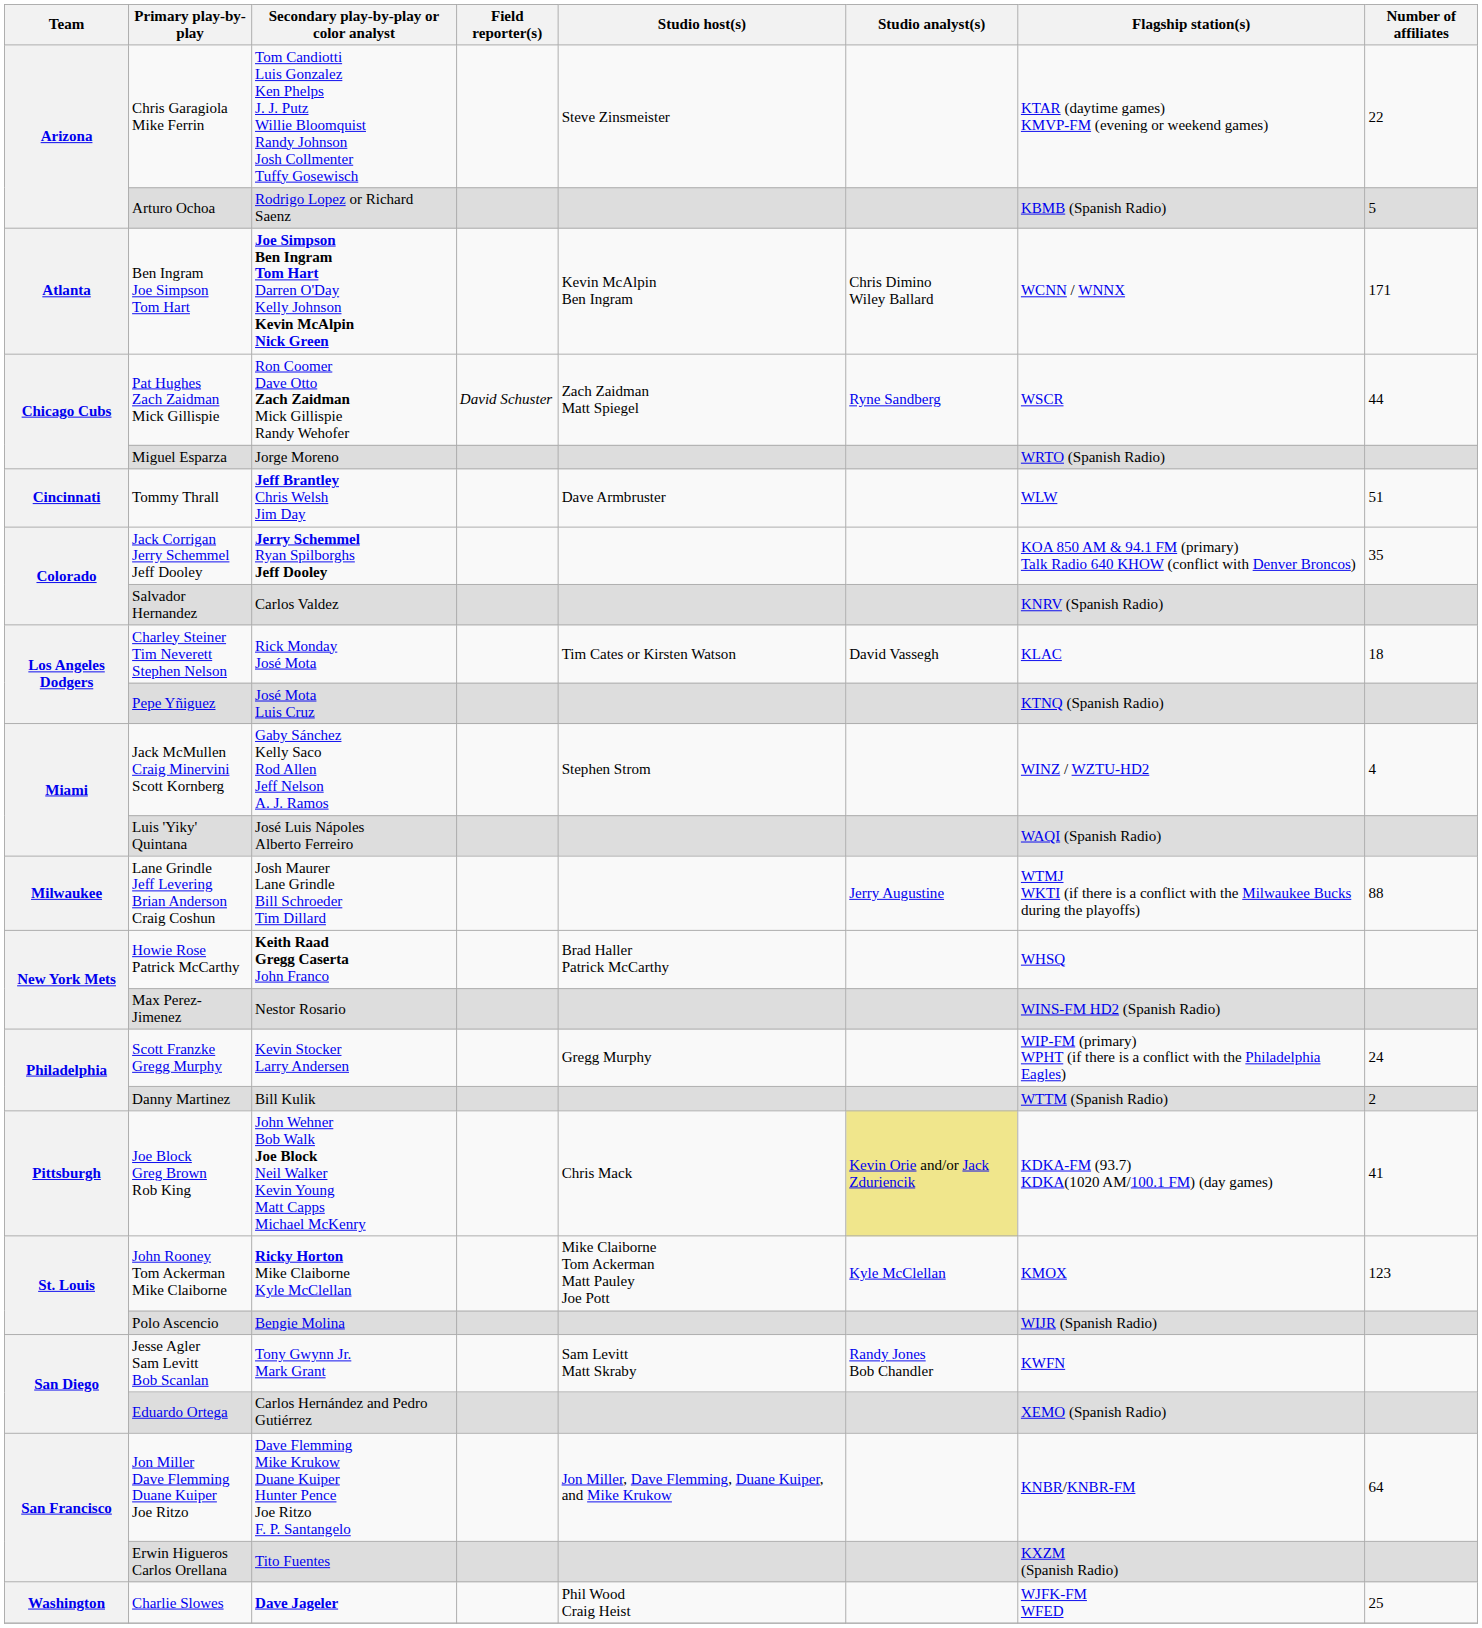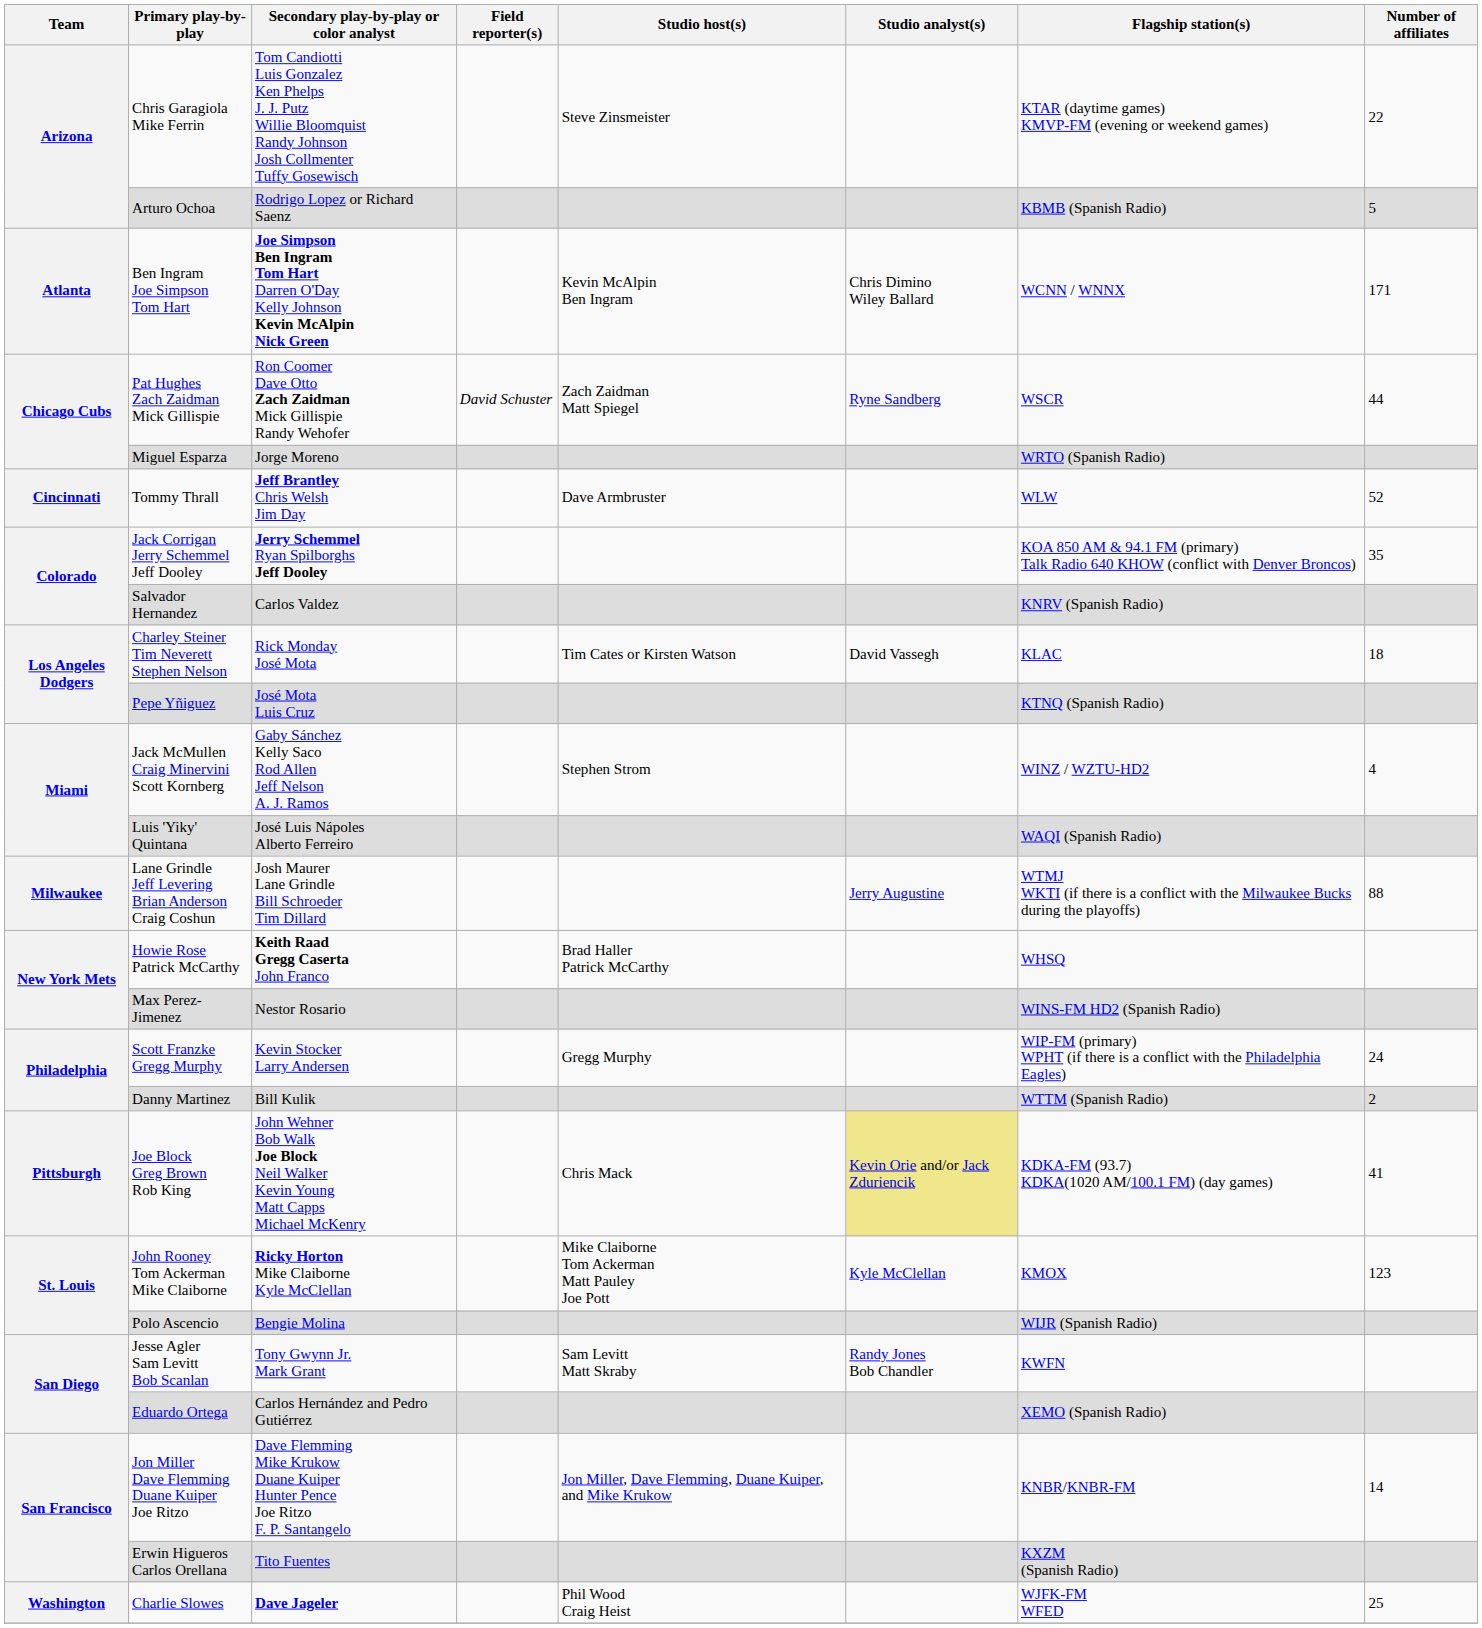Tommy Thrall | Number of affiliates: 51 -> 52
Jon Miller Dave Flemming Duane Kuiper Joe Ritzo | Number of affiliates: 64 -> 14
